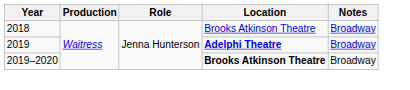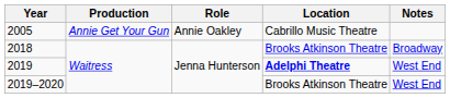+ row: 2005 | Annie Get Your Gun | Annie Oakley | Cabrillo Music Theatre
2019 | Notes: Broadway -> West End
2019–2020 | Location: bold -> normal
2019–2020 | Notes: Broadway -> West End
